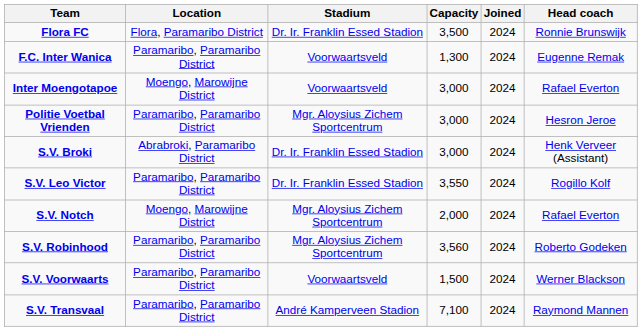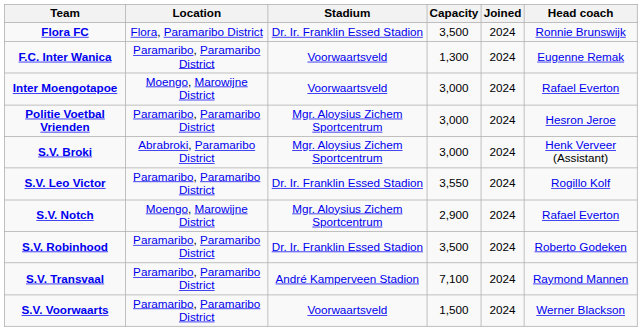S.V. Broki | Stadium: Dr. Ir. Franklin Essed Stadion -> Mgr. Aloysius Zichem Sportcentrum
S.V. Notch | Capacity: 2,000 -> 2,900
S.V. Robinhood | Stadium: Mgr. Aloysius Zichem Sportcentrum -> Dr. Ir. Franklin Essed Stadion
S.V. Robinhood | Capacity: 3,560 -> 3,500
rows swapped: S.V. Transvaal <-> S.V. Voorwaarts
